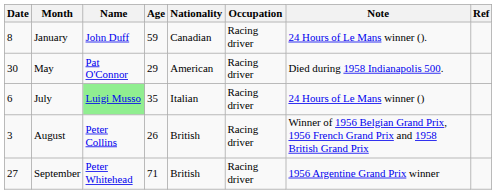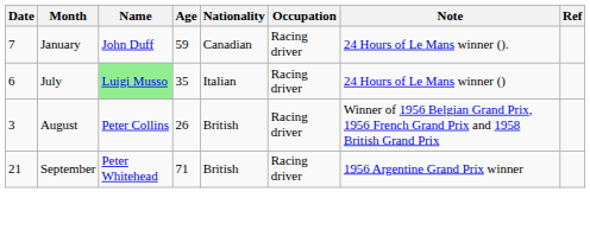January | Date: 8 -> 7
- row: 30 | May | Pat O'Connor | 29 | American | Racing driver | Died during 1958 Indianapolis 500.
September | Date: 27 -> 21
